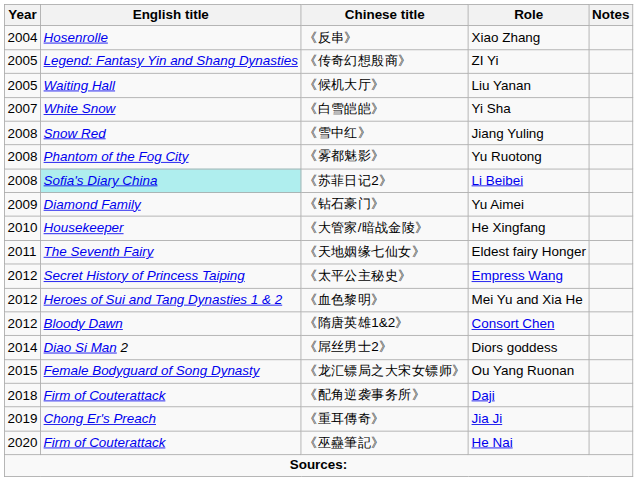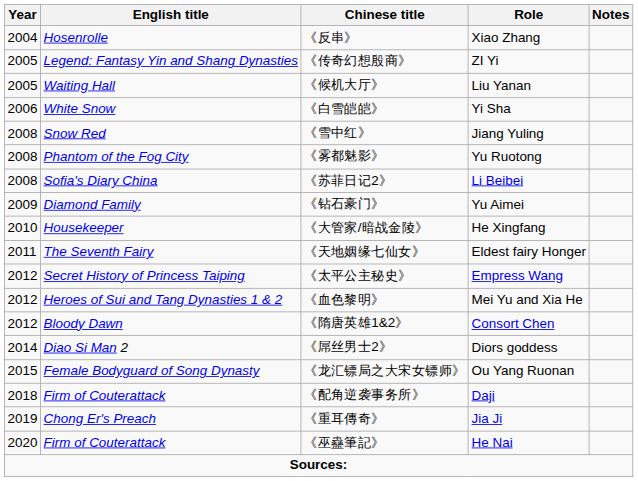《白雪皑皑》 | Year: 2007 -> 2006
《苏菲日记2》 | English title: paleturquoise background -> no background
